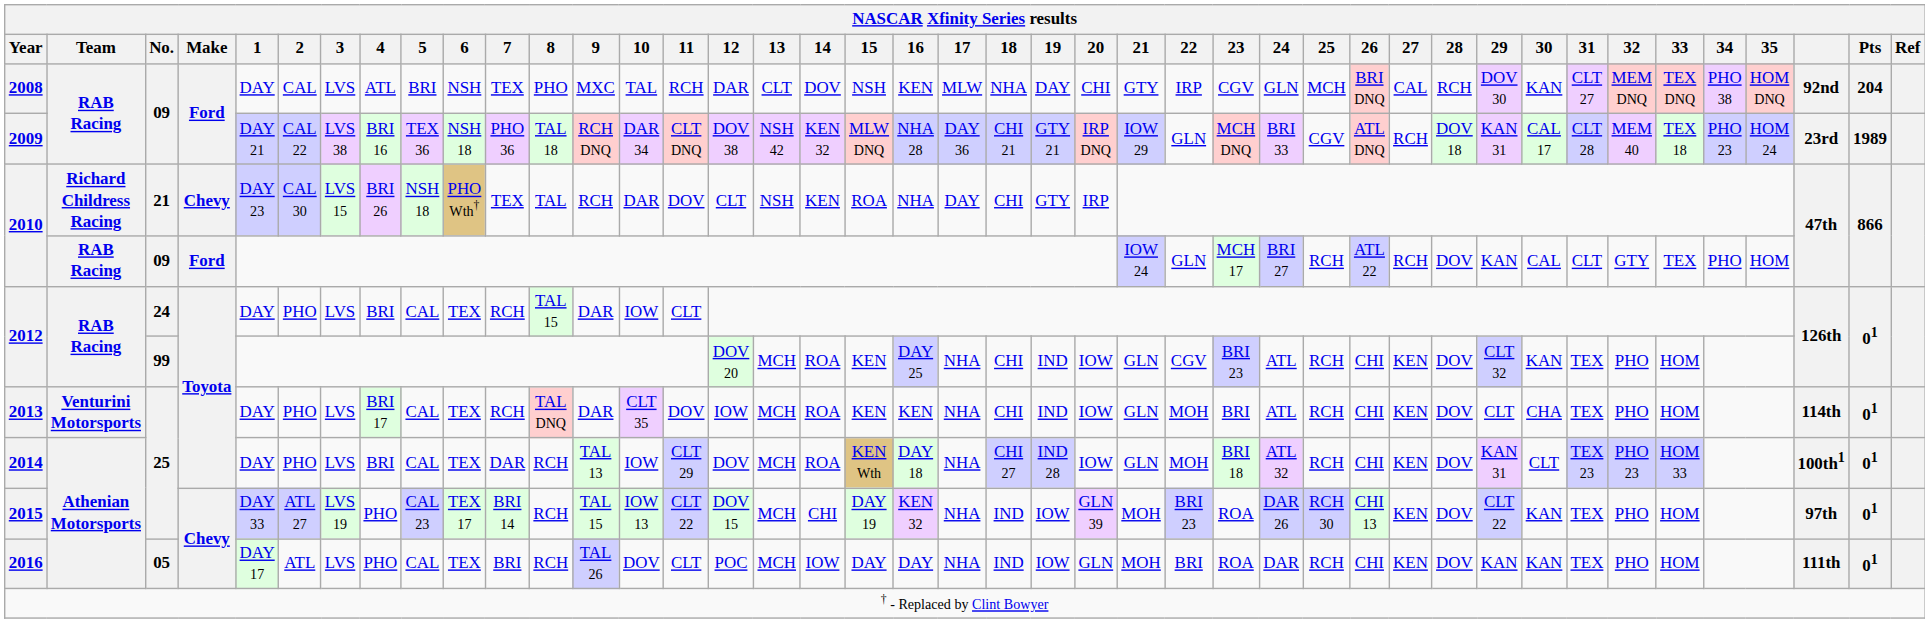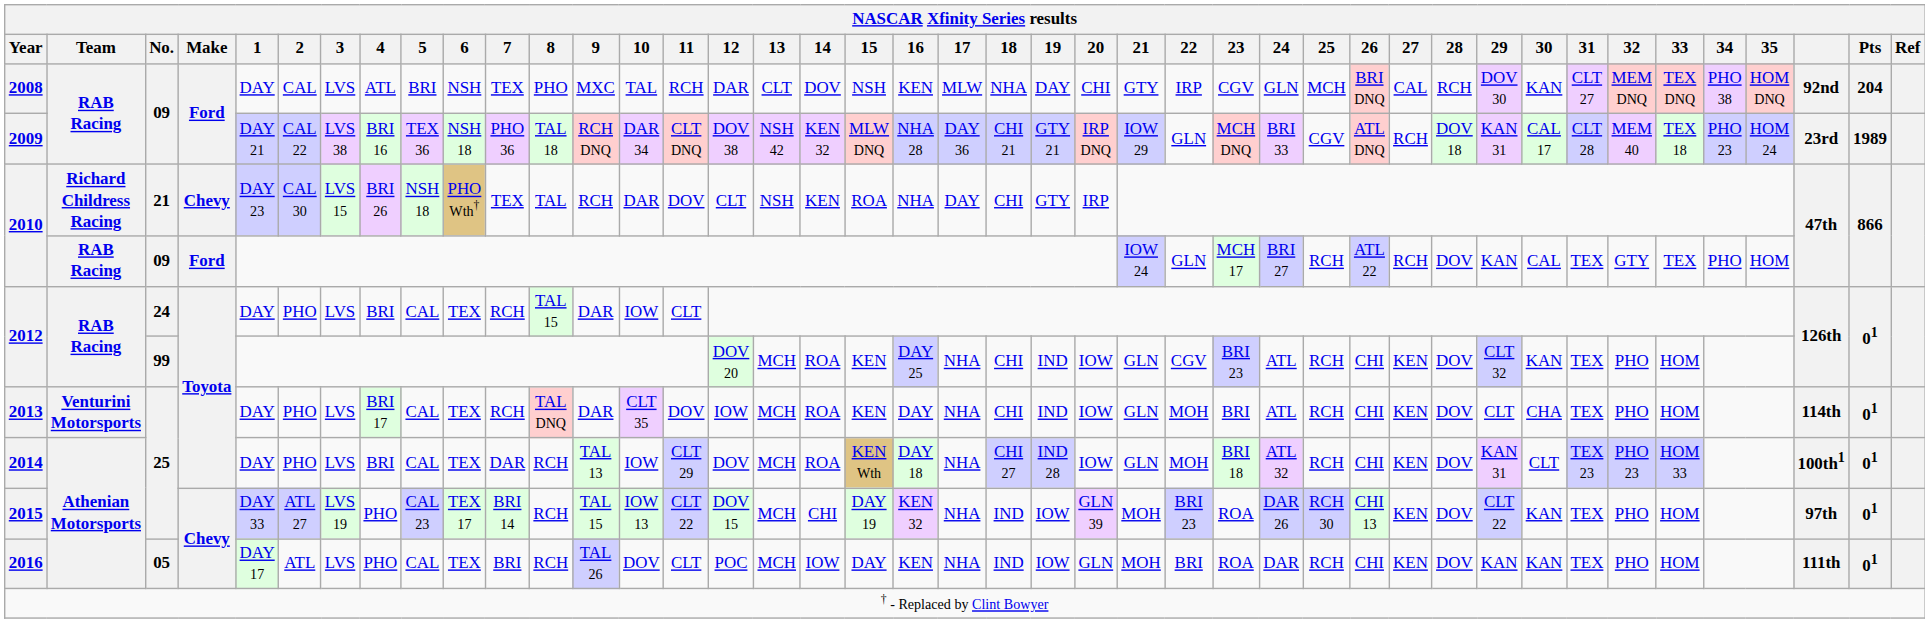2010 / 09 | 31: CLT -> TEX
2013 | 16: KEN -> DAY
2016 | 16: DAY -> KEN
